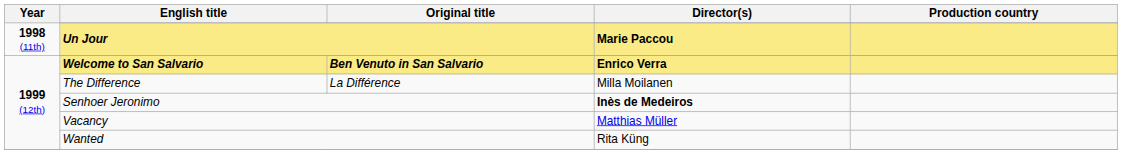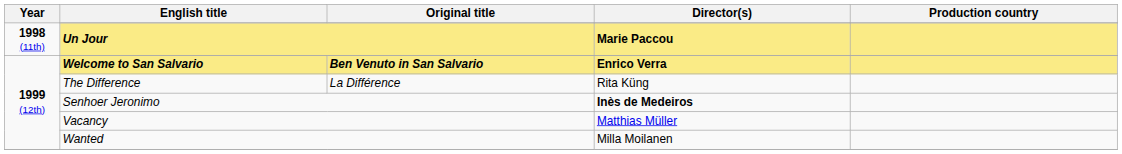The Difference | Director(s): Milla Moilanen -> Rita Küng
Wanted | Director(s): Rita Küng -> Milla Moilanen
